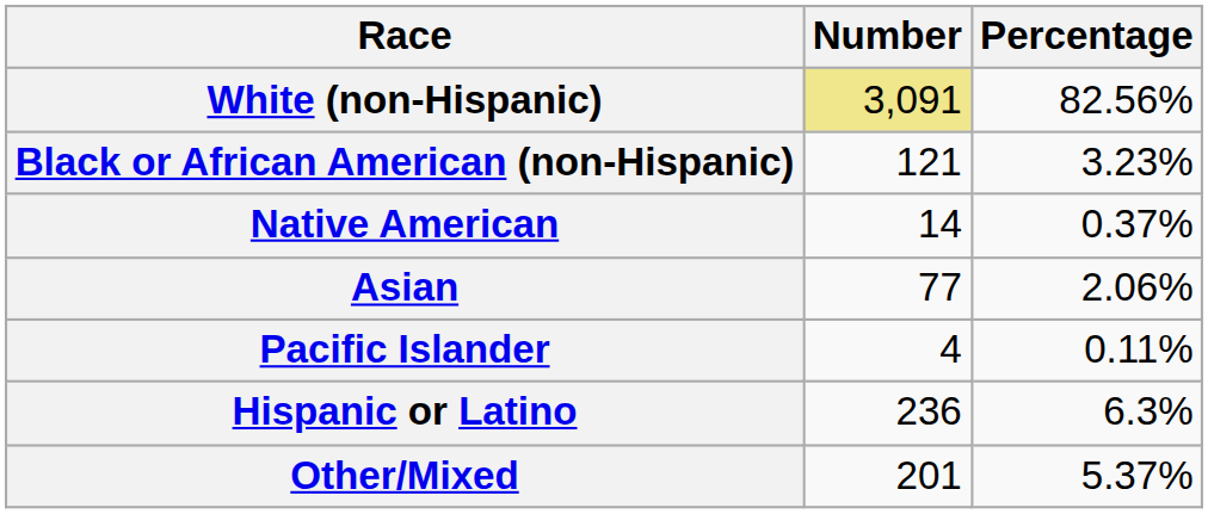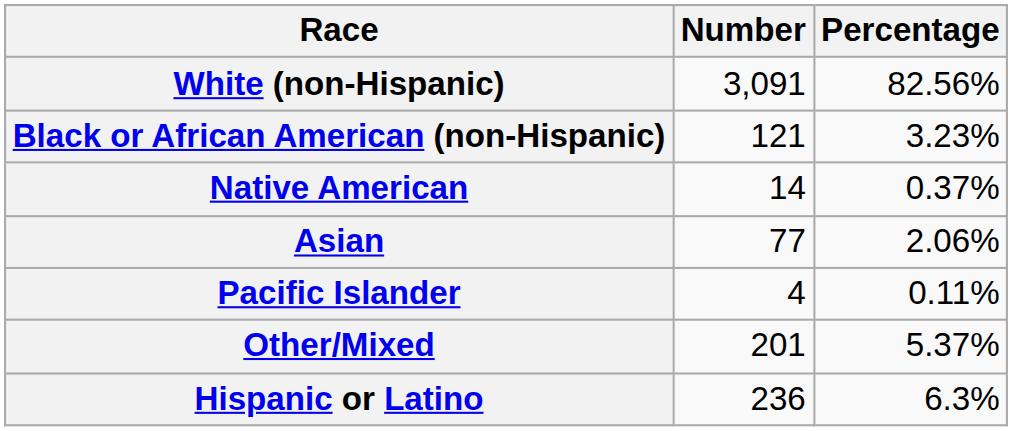White (non-Hispanic) | Number: khaki background -> no background
rows swapped: Other/Mixed <-> Hispanic or Latino
